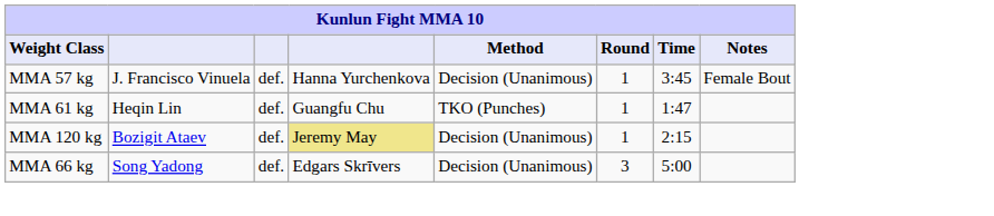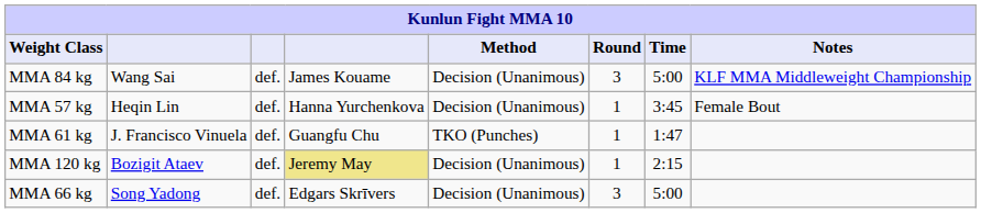+ row: MMA 84 kg | Wang Sai | def. | James Kouame | Decision (Unanimous) | 3 | 5:00 | KLF MMA Middleweight Championship
MMA 57 kg | column 2: J. Francisco Vinuela -> Heqin Lin
MMA 61 kg | column 2: Heqin Lin -> J. Francisco Vinuela
